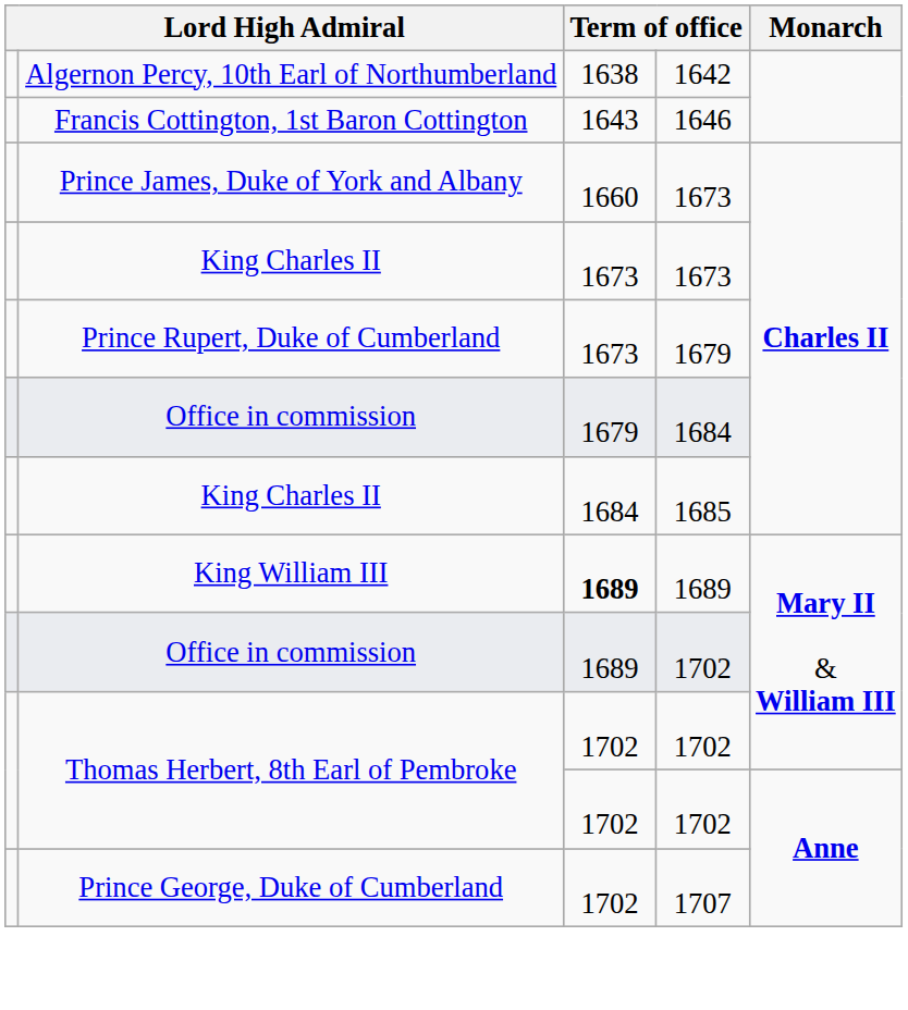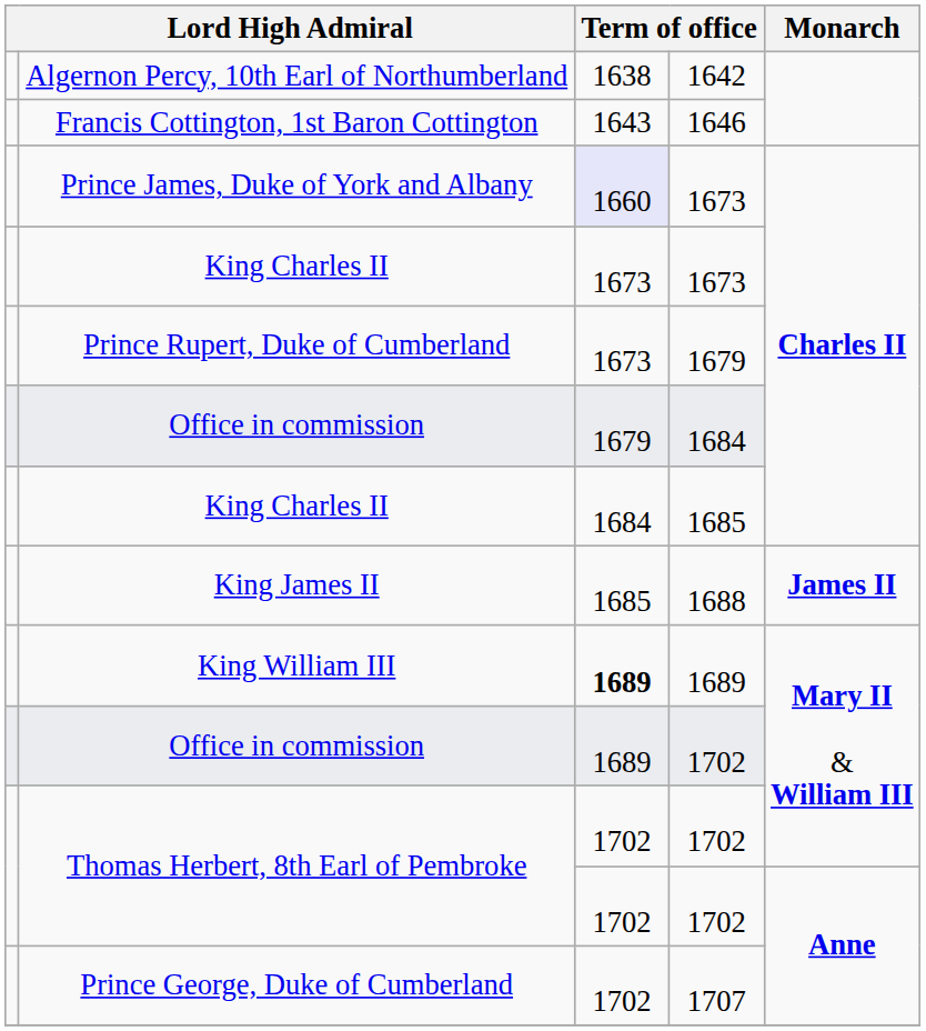Prince James, Duke of York and Albany | column 3: no background -> lavender background
+ row: King James II | 1685 | 1688 | James II
